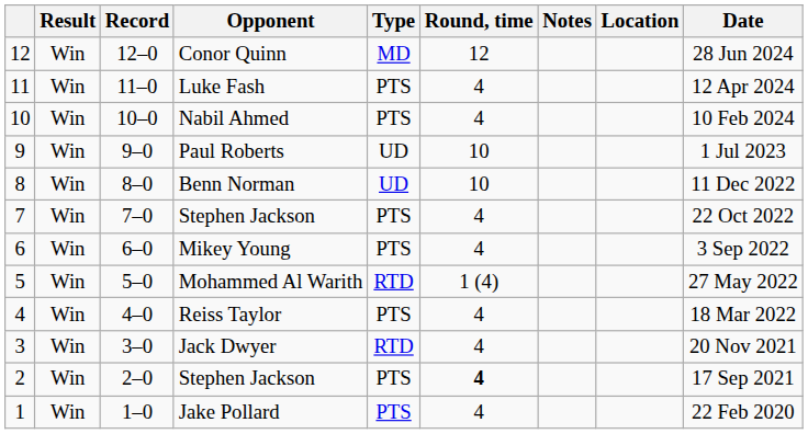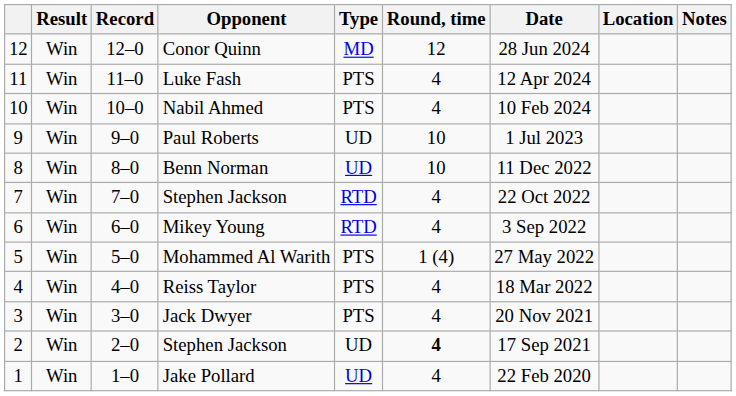columns swapped: Date <-> Notes
7 / Stephen Jackson | Type: PTS -> RTD
Mikey Young | Type: PTS -> RTD
Mohammed Al Warith | Type: RTD -> PTS
Jack Dwyer | Type: RTD -> PTS
2 / Stephen Jackson | Type: PTS -> UD
Jake Pollard | Type: PTS -> UD
